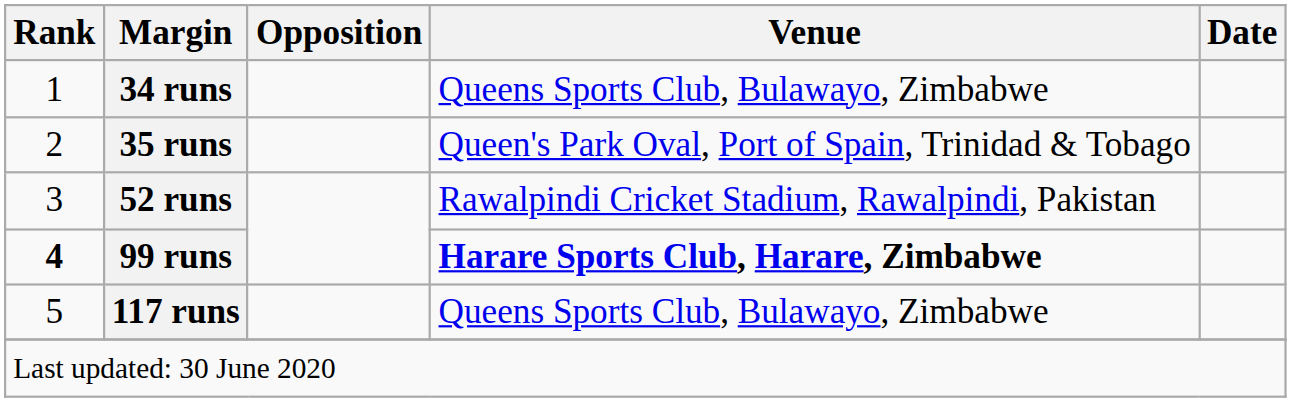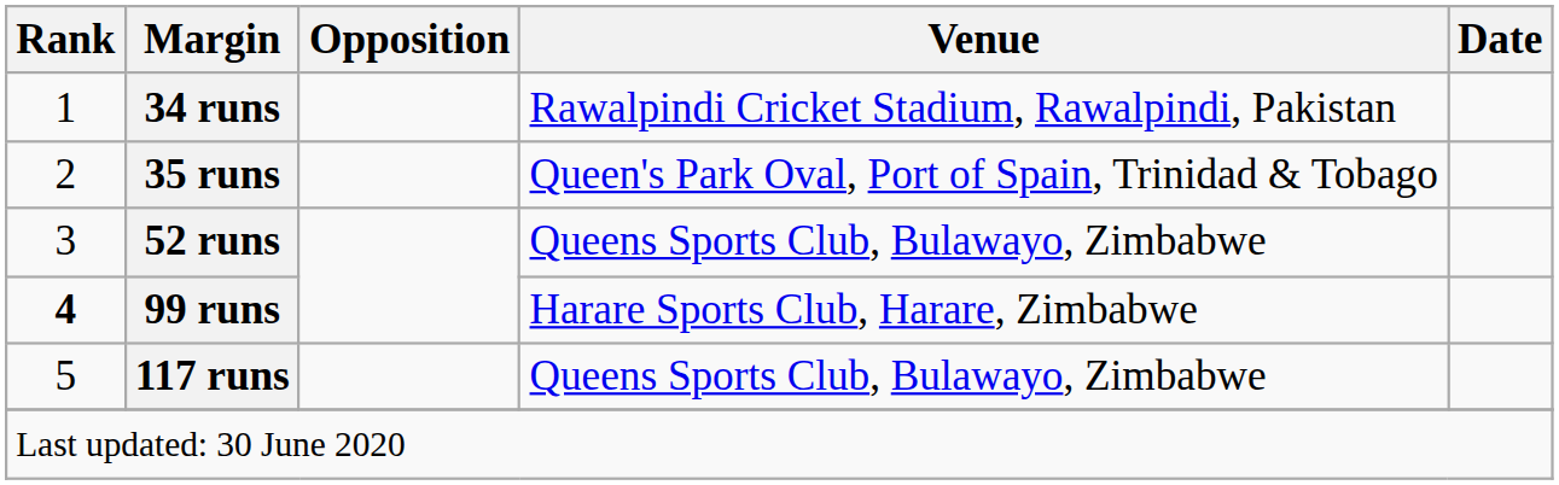34 runs | Venue: Queens Sports Club, Bulawayo, Zimbabwe -> Rawalpindi Cricket Stadium, Rawalpindi, Pakistan
52 runs | Venue: Rawalpindi Cricket Stadium, Rawalpindi, Pakistan -> Queens Sports Club, Bulawayo, Zimbabwe
99 runs | Venue: bold -> normal
